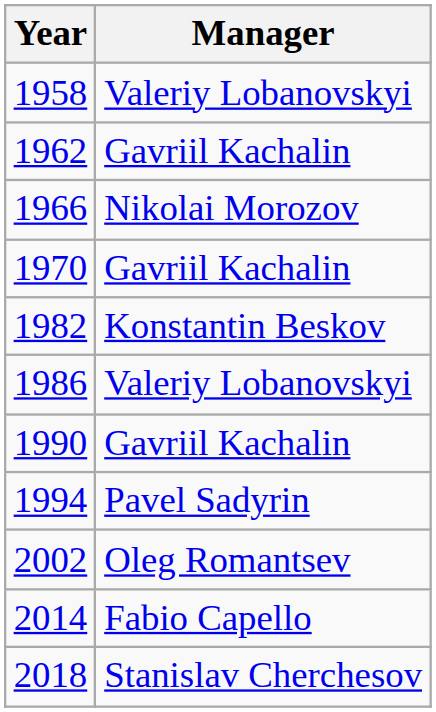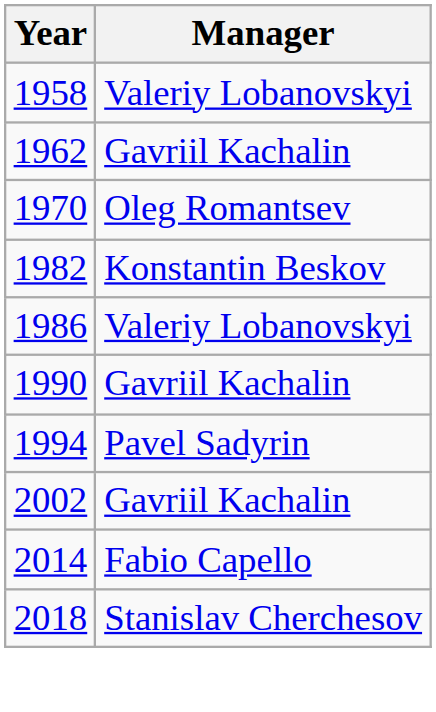- row: 1966 | Nikolai Morozov
1970 | Manager: Gavriil Kachalin -> Oleg Romantsev
2002 | Manager: Oleg Romantsev -> Gavriil Kachalin
